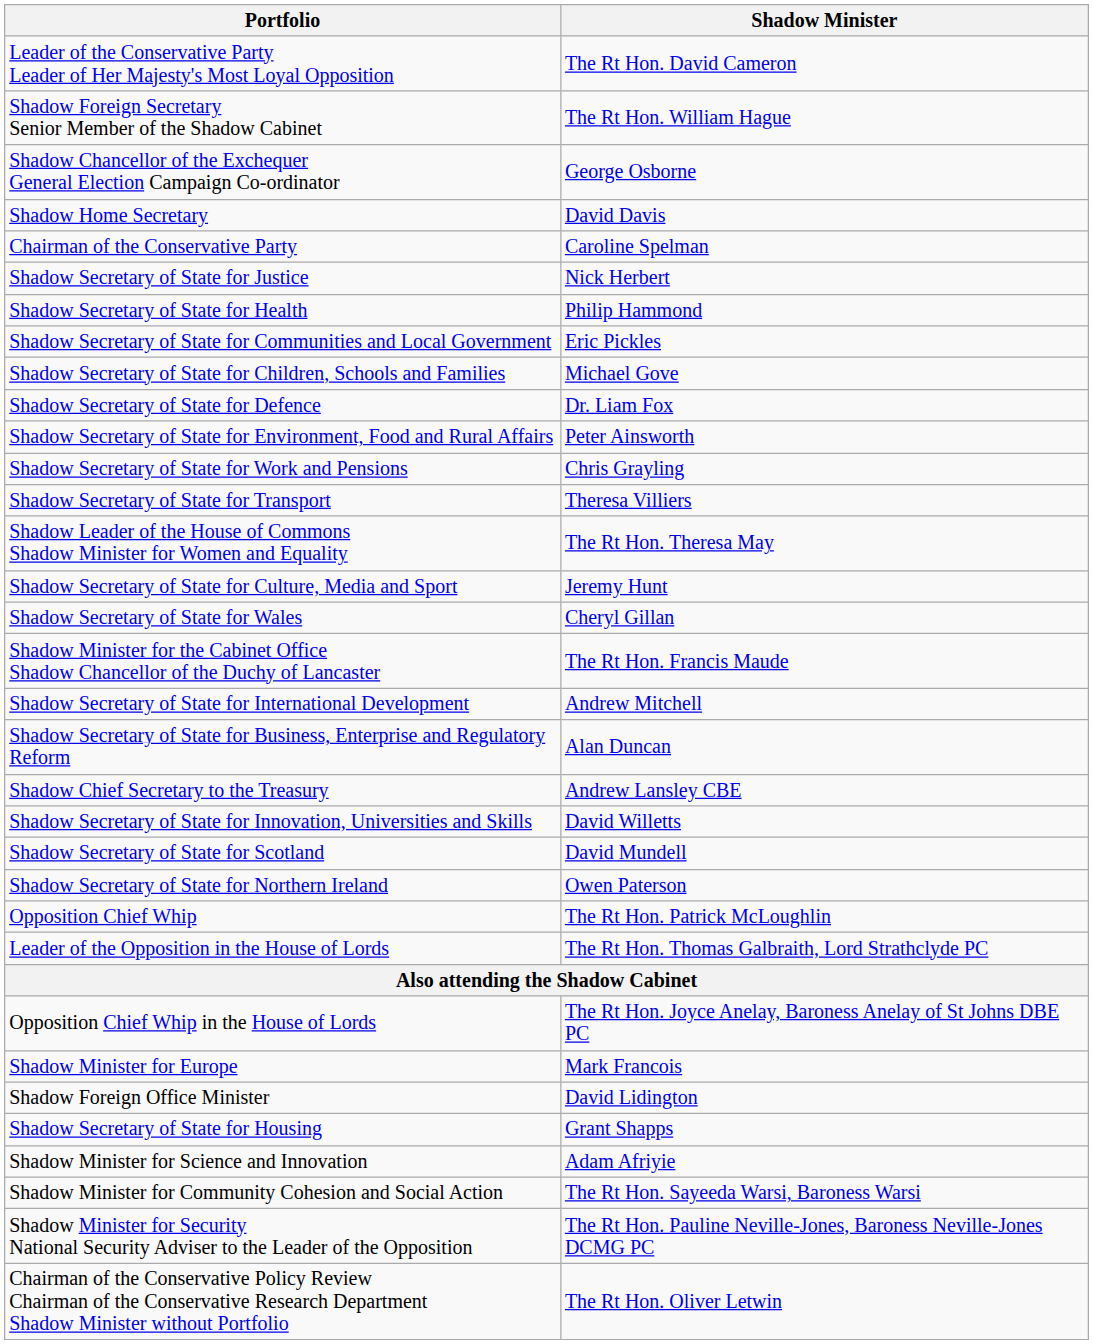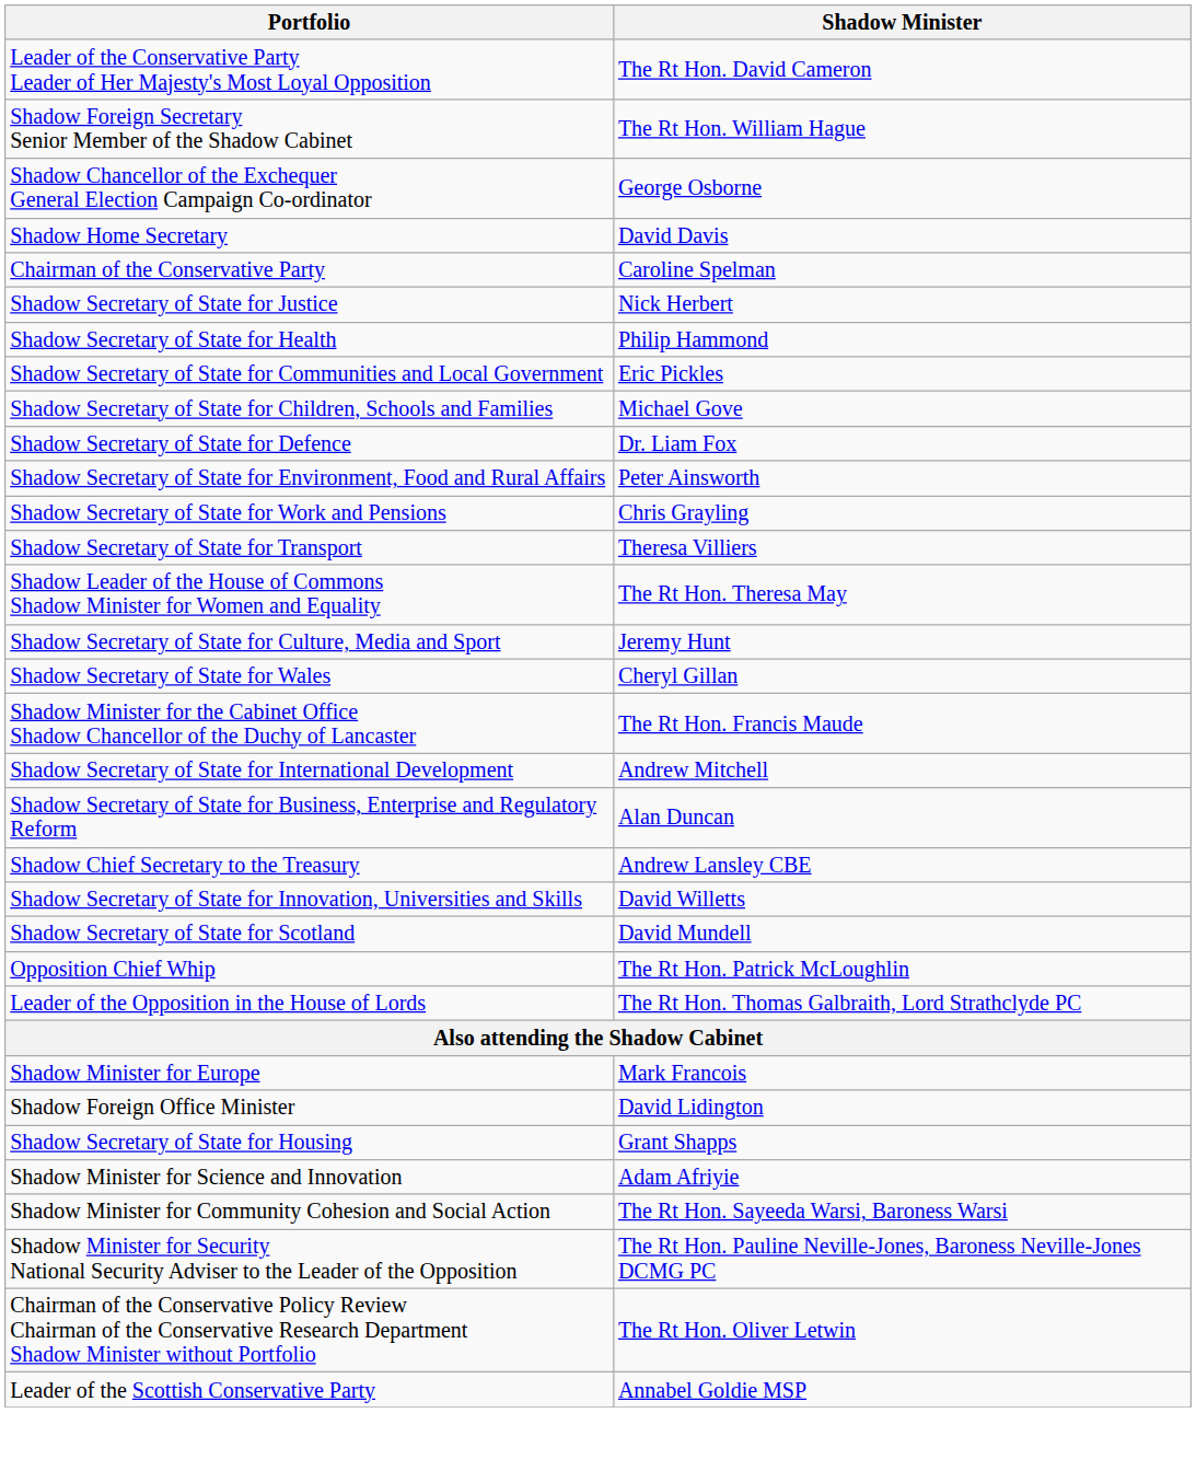- row: Shadow Secretary of State for Northern Ireland | Owen Paterson
- row: Opposition Chief Whip in the House of Lords | The Rt Hon. Joyce Anelay, Baroness Anelay of St Johns DBE PC
+ row: Leader of the Scottish Conservative Party | Annabel Goldie MSP
